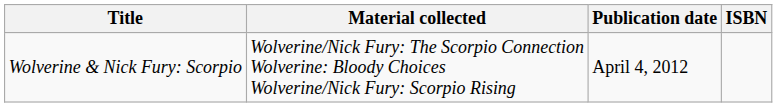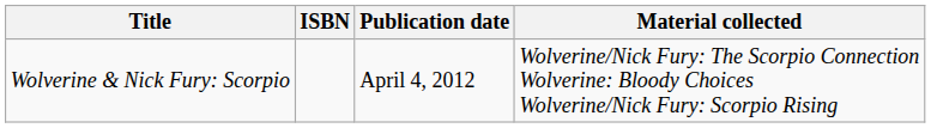columns swapped: Material collected <-> ISBN
